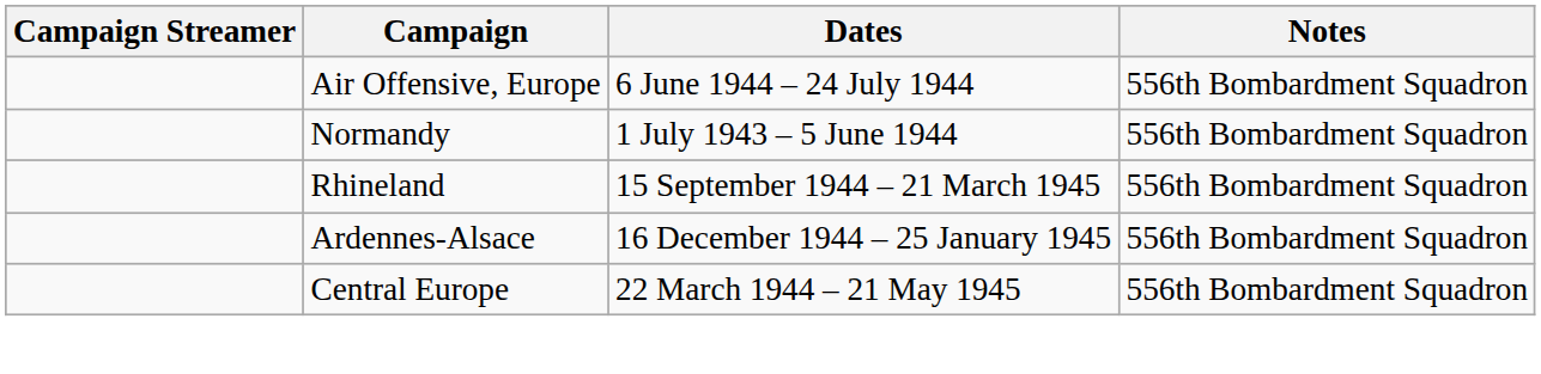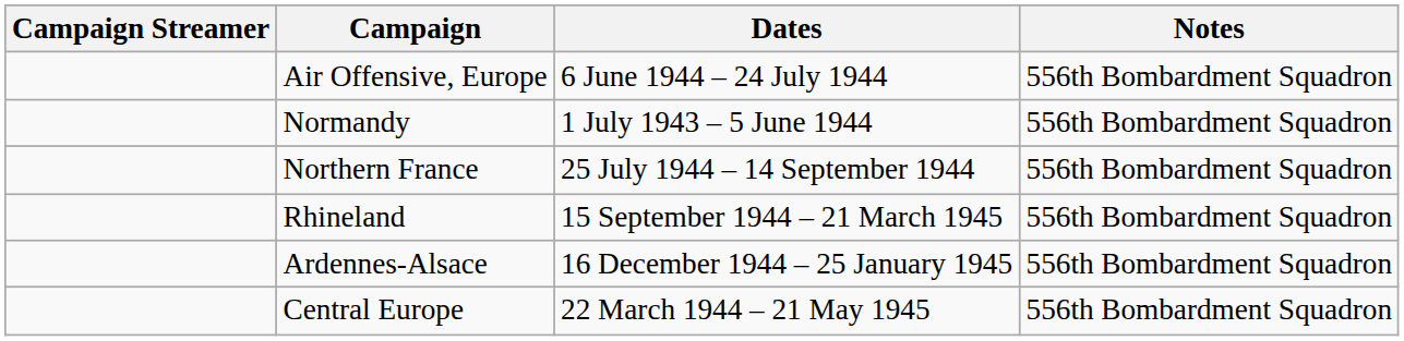+ row: Northern France | 25 July 1944 – 14 September 1944 | 556th Bombardment Squadron
